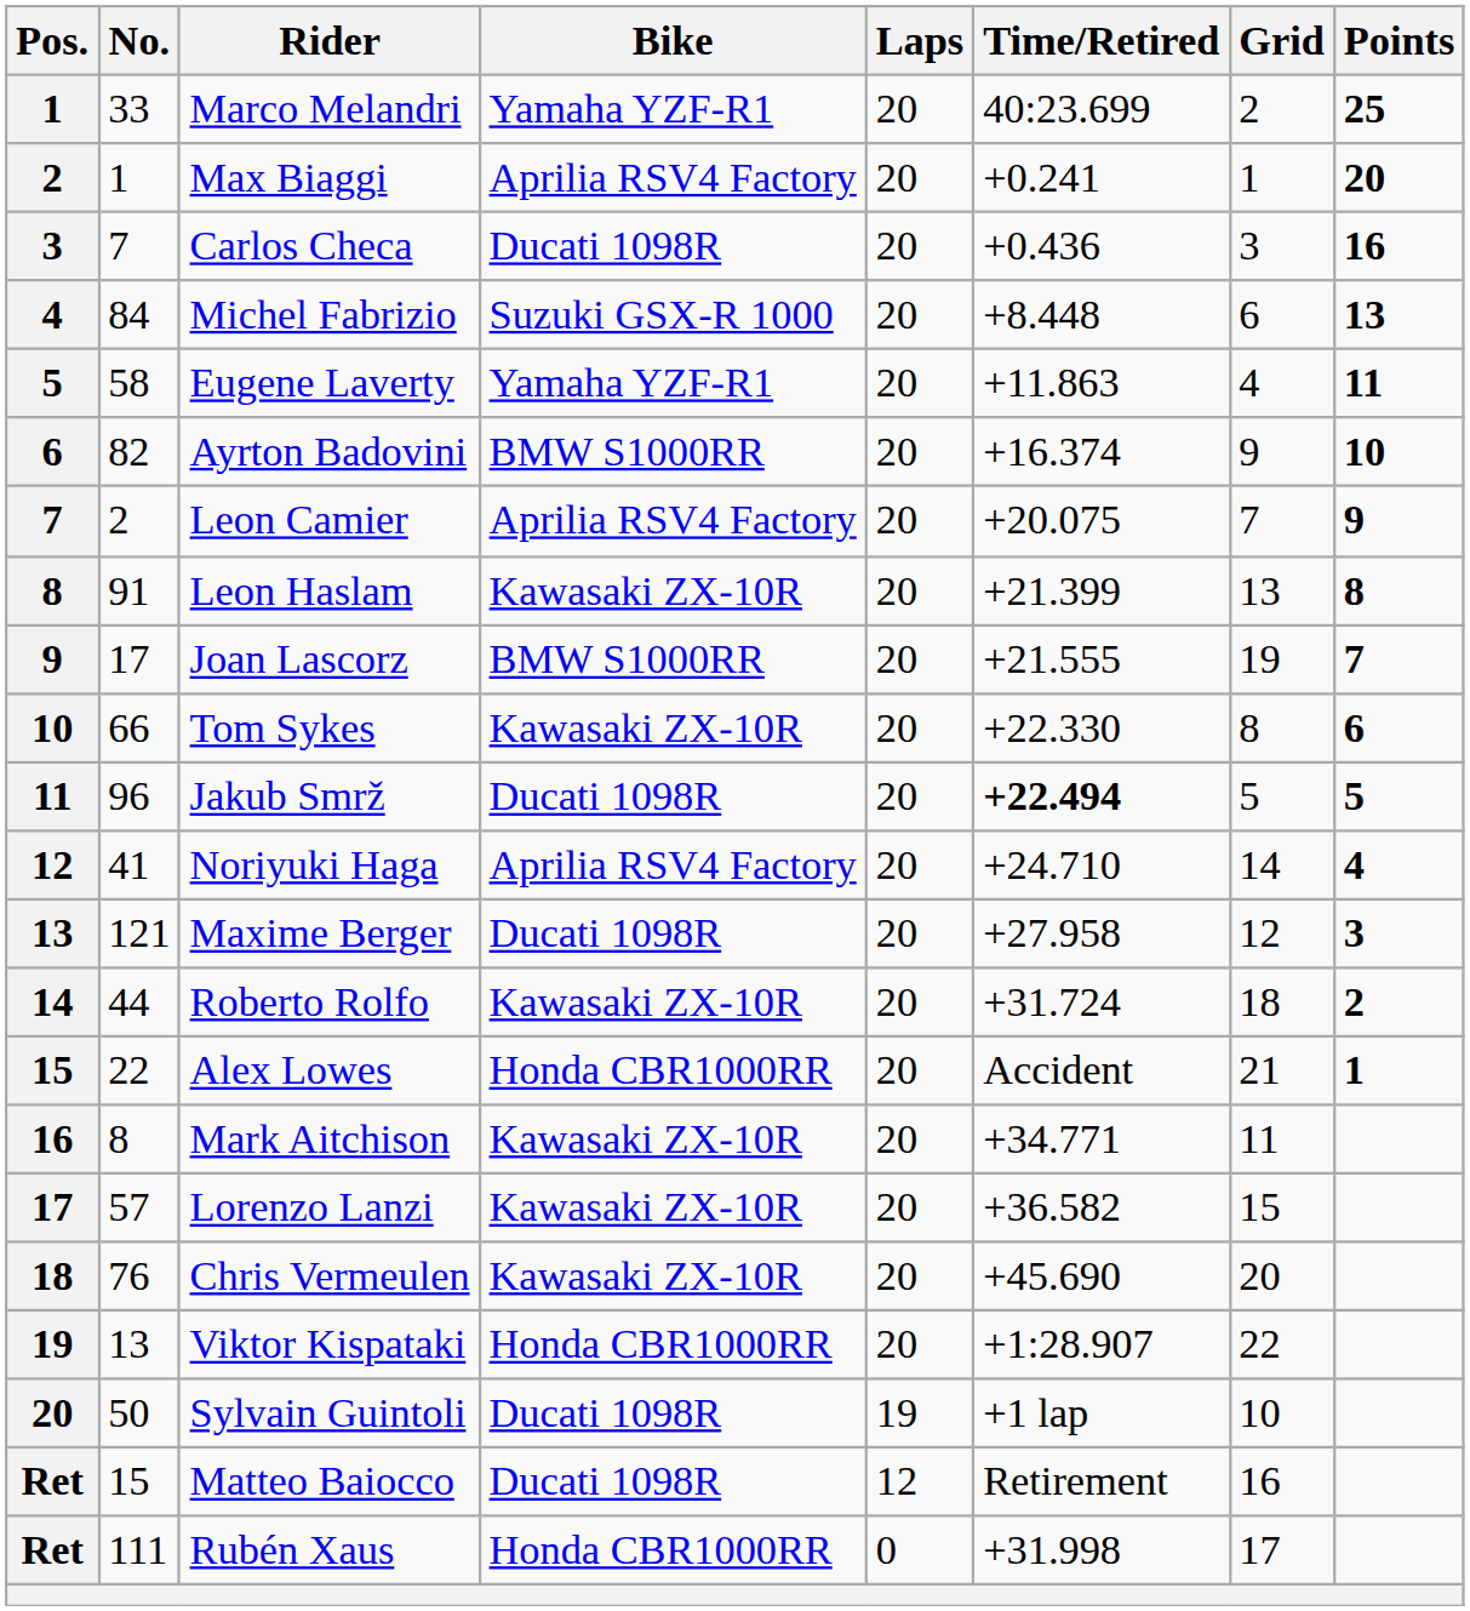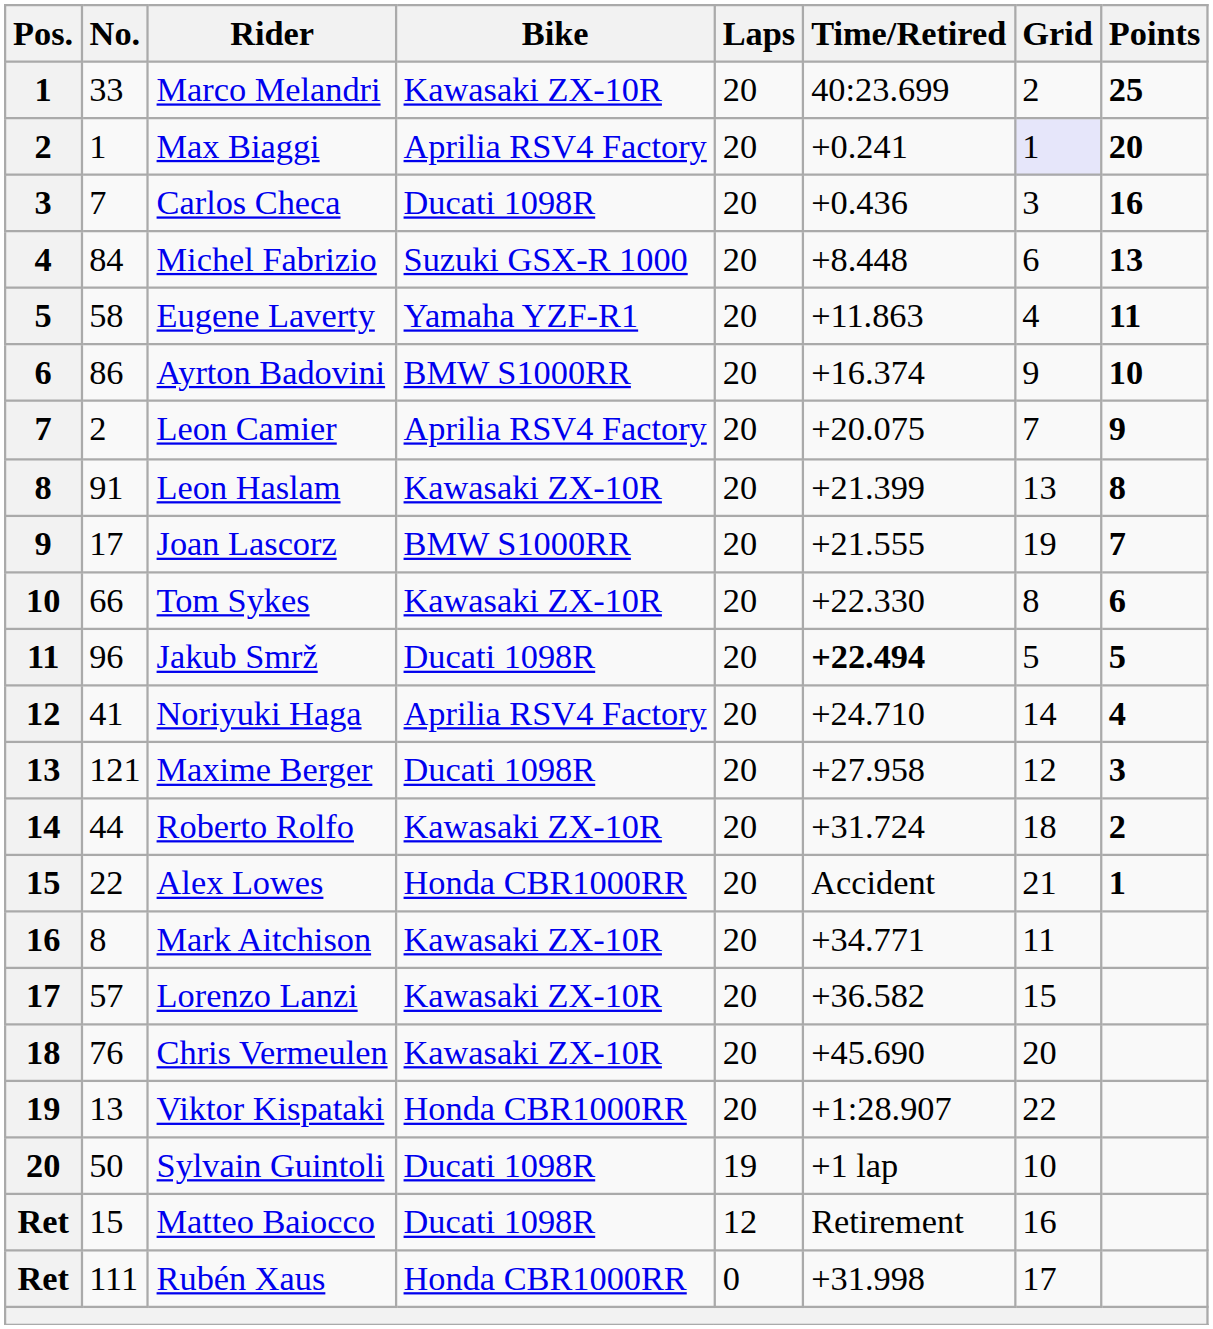Marco Melandri | Bike: Yamaha YZF-R1 -> Kawasaki ZX-10R
Max Biaggi | Grid: no background -> lavender background
Ayrton Badovini | No.: 82 -> 86
